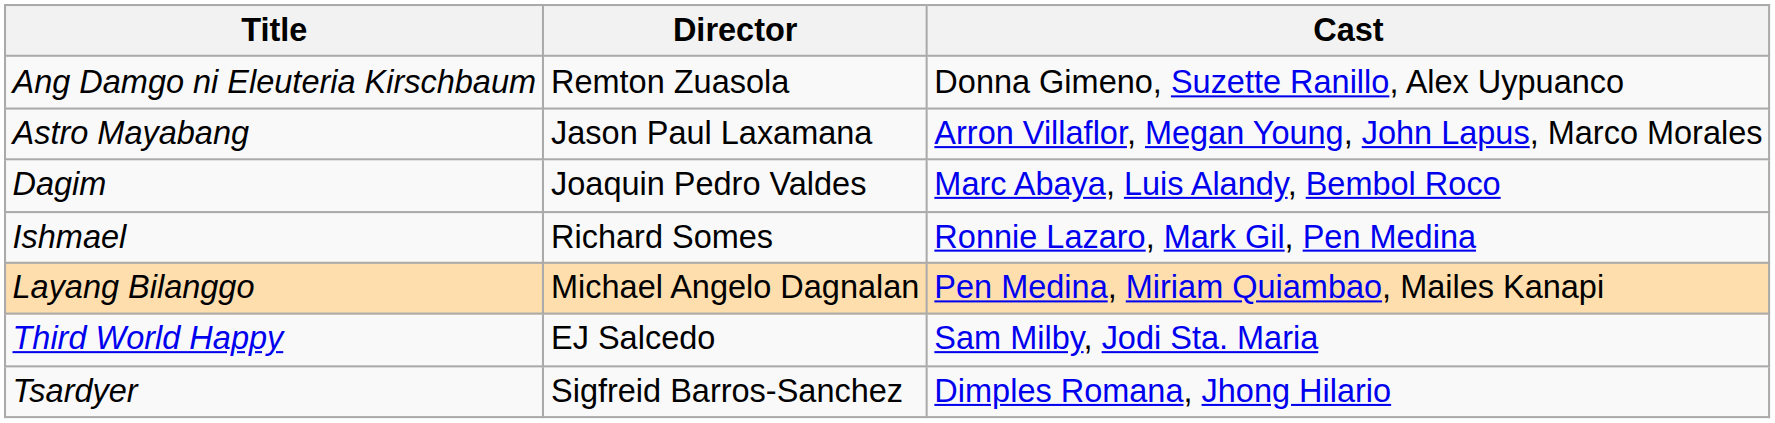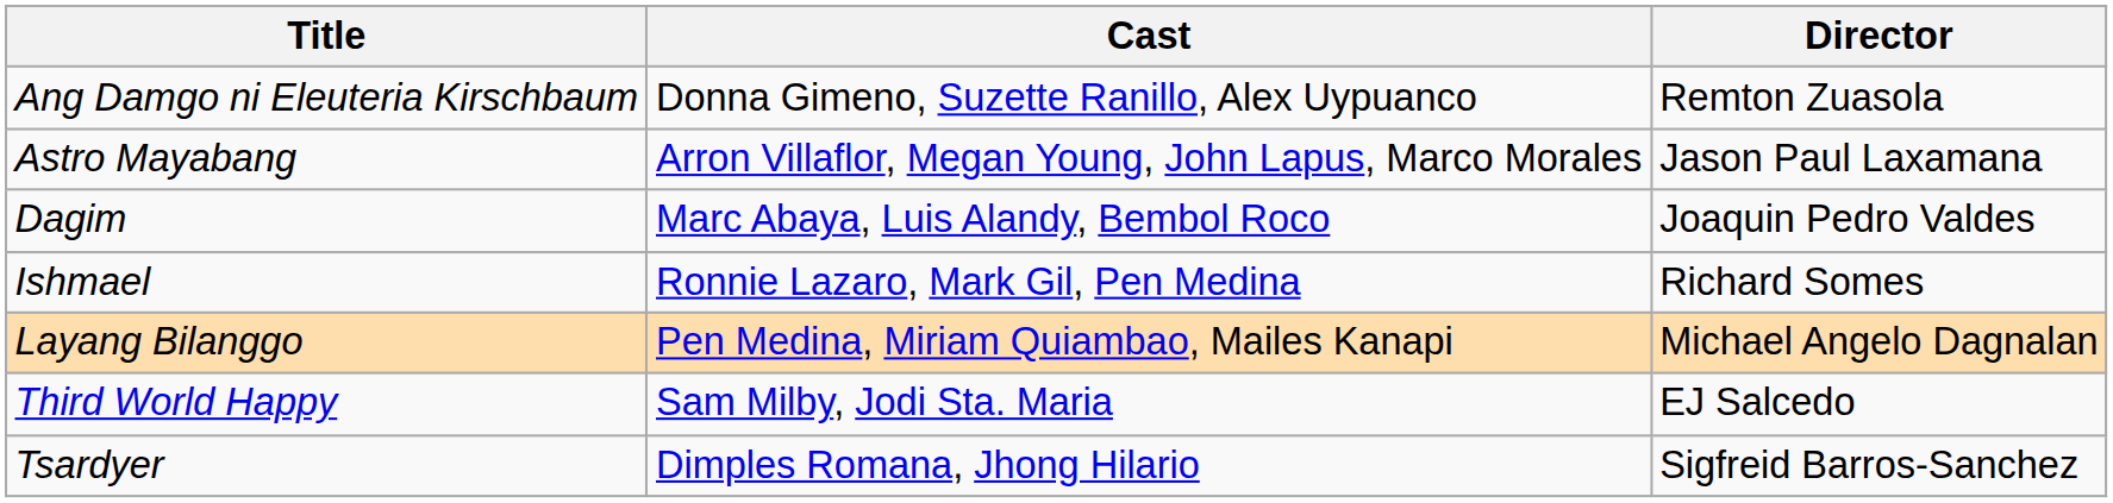columns swapped: Director <-> Cast
